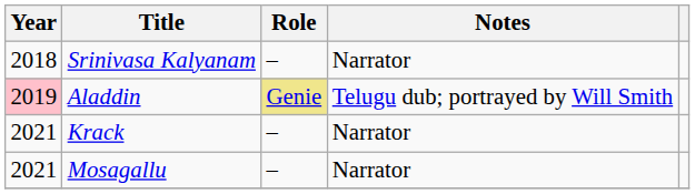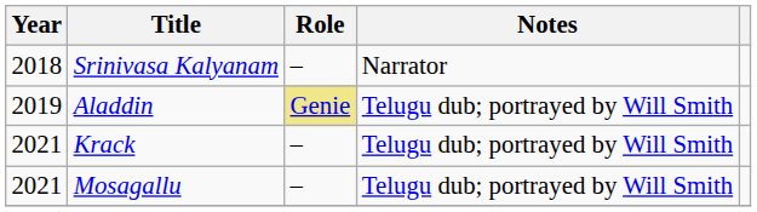Aladdin | Year: pink background -> no background
Krack | Notes: Narrator -> Telugu dub; portrayed by Will Smith
Mosagallu | Notes: Narrator -> Telugu dub; portrayed by Will Smith
